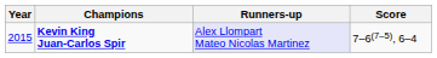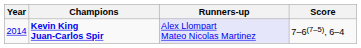Kevin King Juan-Carlos Spir | Year: 2015 -> 2014
